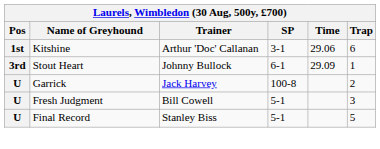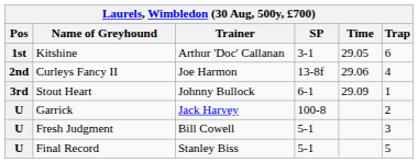Kitshine | Time: 29.06 -> 29.05
+ row: 2nd | Curleys Fancy II | Joe Harmon | 13-8f | 29.06 | 4
